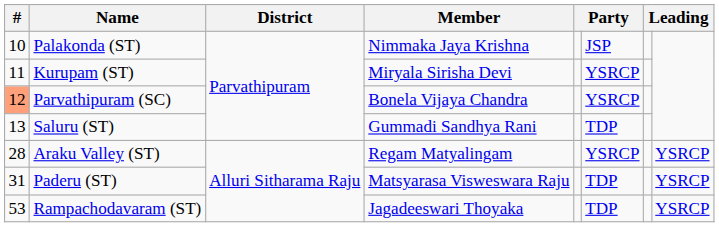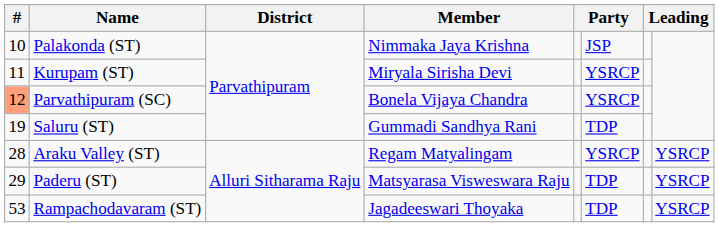Saluru (ST) | #: 13 -> 19
Paderu (ST) | #: 31 -> 29
